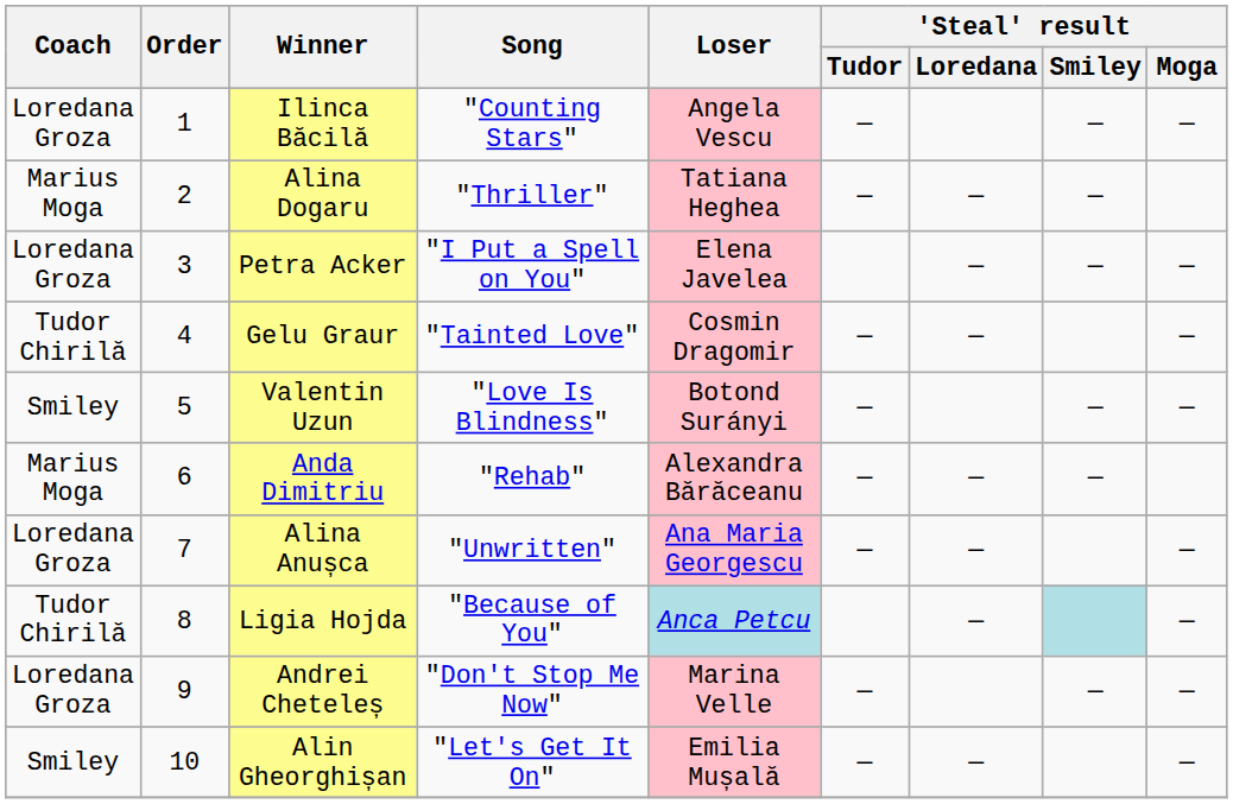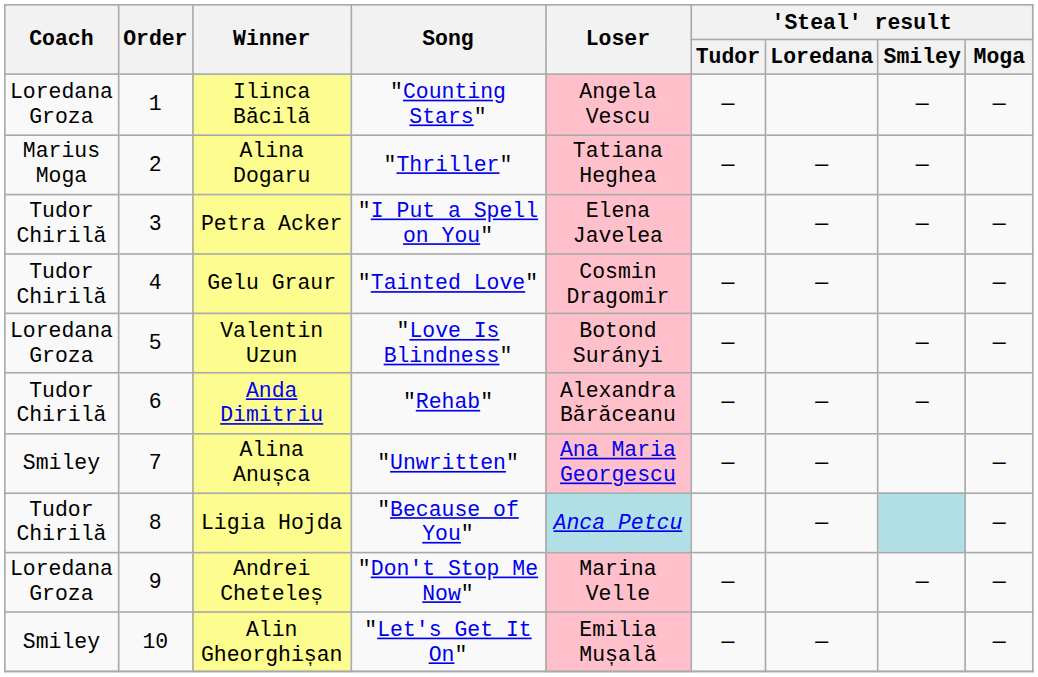Petra Acker | Coach: Loredana Groza -> Tudor Chirilă
Valentin Uzun | Coach: Smiley -> Loredana Groza
Anda Dimitriu | Coach: Marius Moga -> Tudor Chirilă
Alina Anușca | Coach: Loredana Groza -> Smiley
